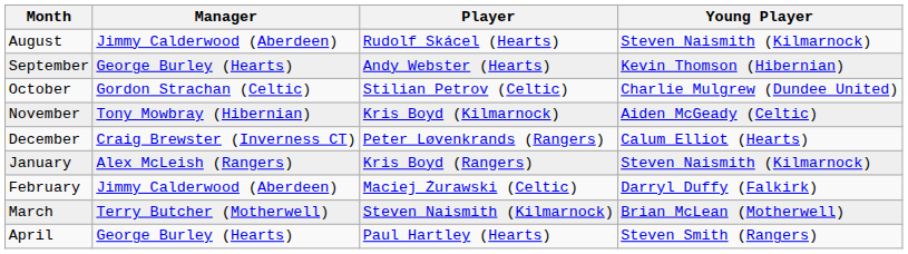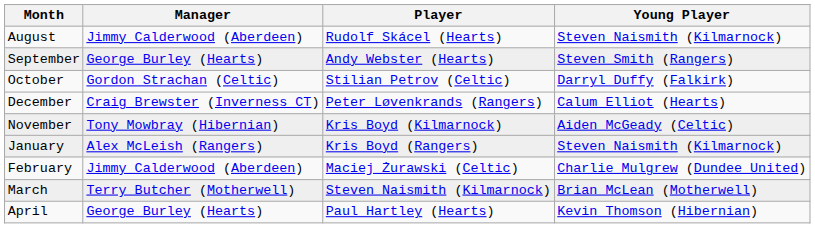September | Young Player: Kevin Thomson (Hibernian) -> Steven Smith (Rangers)
October | Young Player: Charlie Mulgrew (Dundee United) -> Darryl Duffy (Falkirk)
rows swapped: November <-> December
February | Young Player: Darryl Duffy (Falkirk) -> Charlie Mulgrew (Dundee United)
April | Young Player: Steven Smith (Rangers) -> Kevin Thomson (Hibernian)
